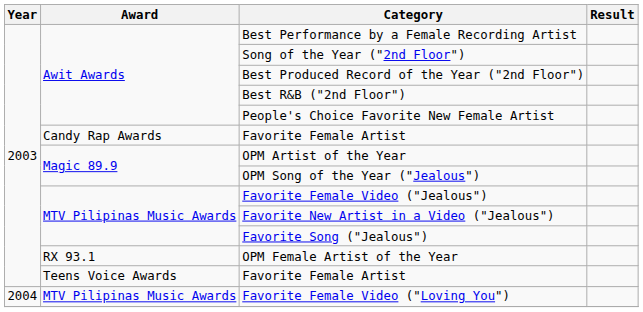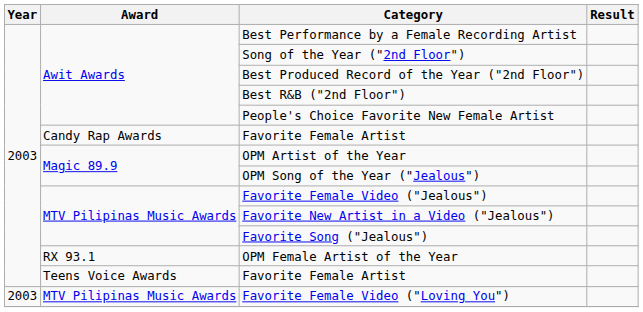Favorite Female Video ("Loving You") | Year: 2004 -> 2003
